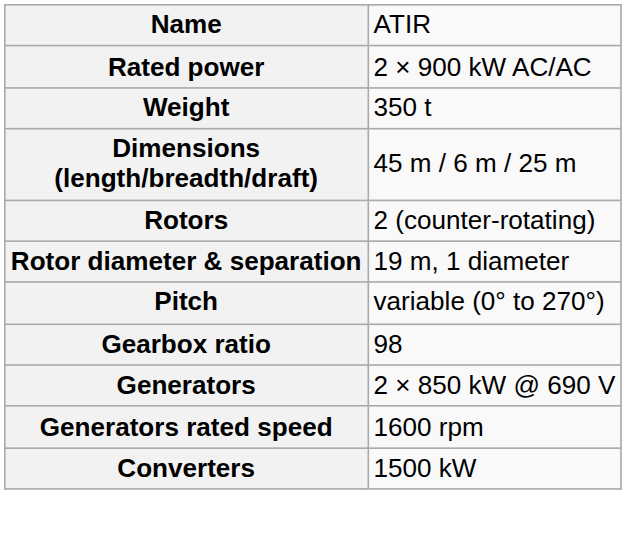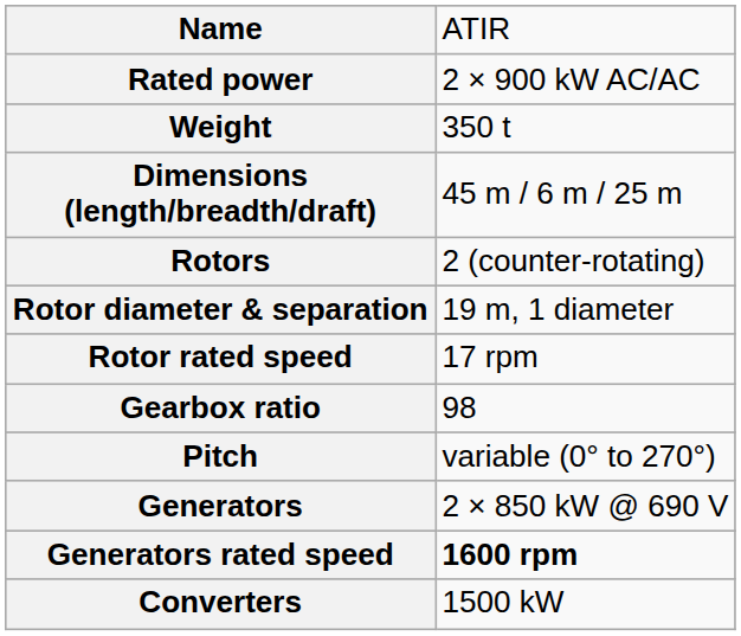+ row: Rotor rated speed | 17 rpm
rows swapped: Pitch <-> Gearbox ratio
Generators rated speed | column 2: normal -> bold
